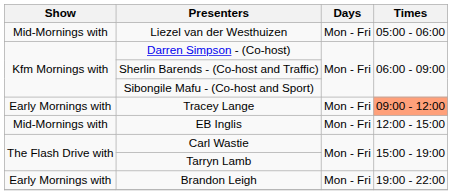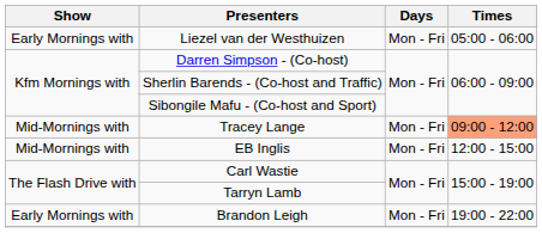Liezel van der Westhuizen | Show: Mid-Mornings with -> Early Mornings with
Tracey Lange | Show: Early Mornings with -> Mid-Mornings with
